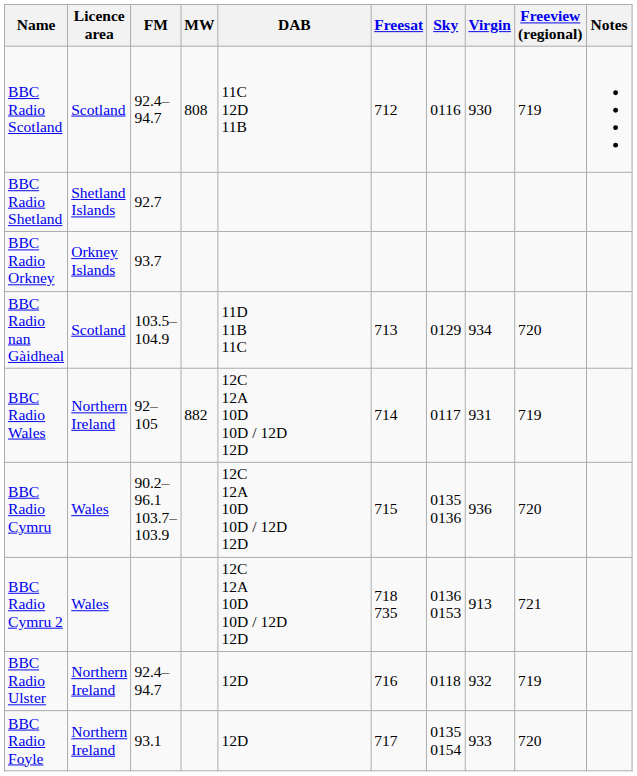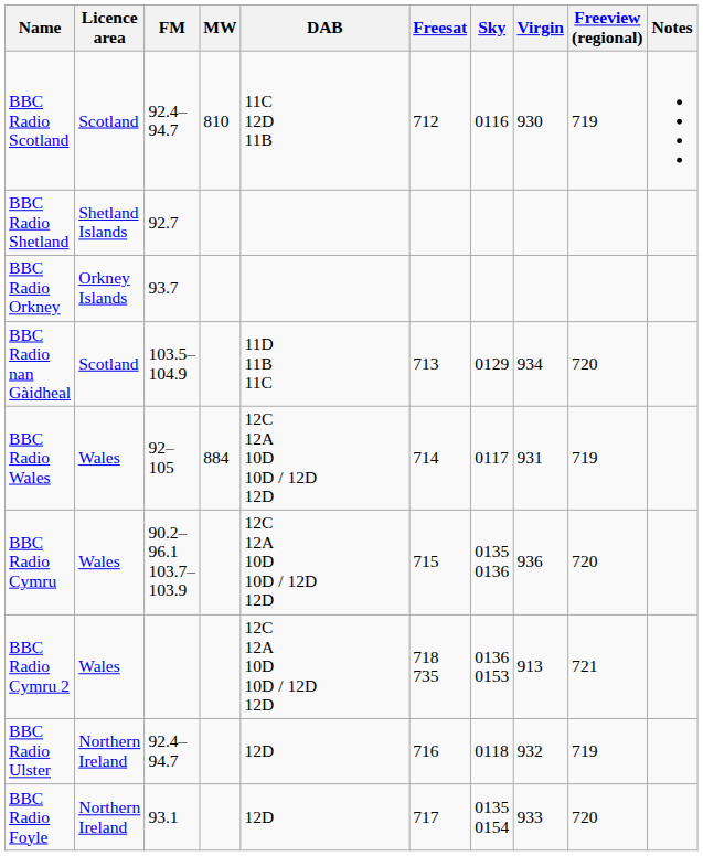BBC Radio Scotland | MW: 808 -> 810
BBC Radio Wales | Licence area: Northern Ireland -> Wales
BBC Radio Wales | MW: 882 -> 884
